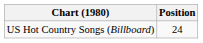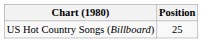US Hot Country Songs (Billboard) | Position: 24 -> 25
